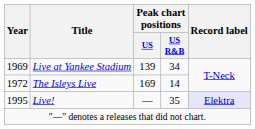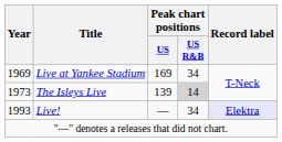Live at Yankee Stadium | Peak chart positions / US: 139 -> 169
The Isleys Live | Year: 1972 -> 1973
The Isleys Live | Peak chart positions / US: 169 -> 139
The Isleys Live | Peak chart positions / US R&B: no background -> lightgrey background
Live! | Year: 1995 -> 1993
Live! | Peak chart positions / US R&B: 35 -> 34
